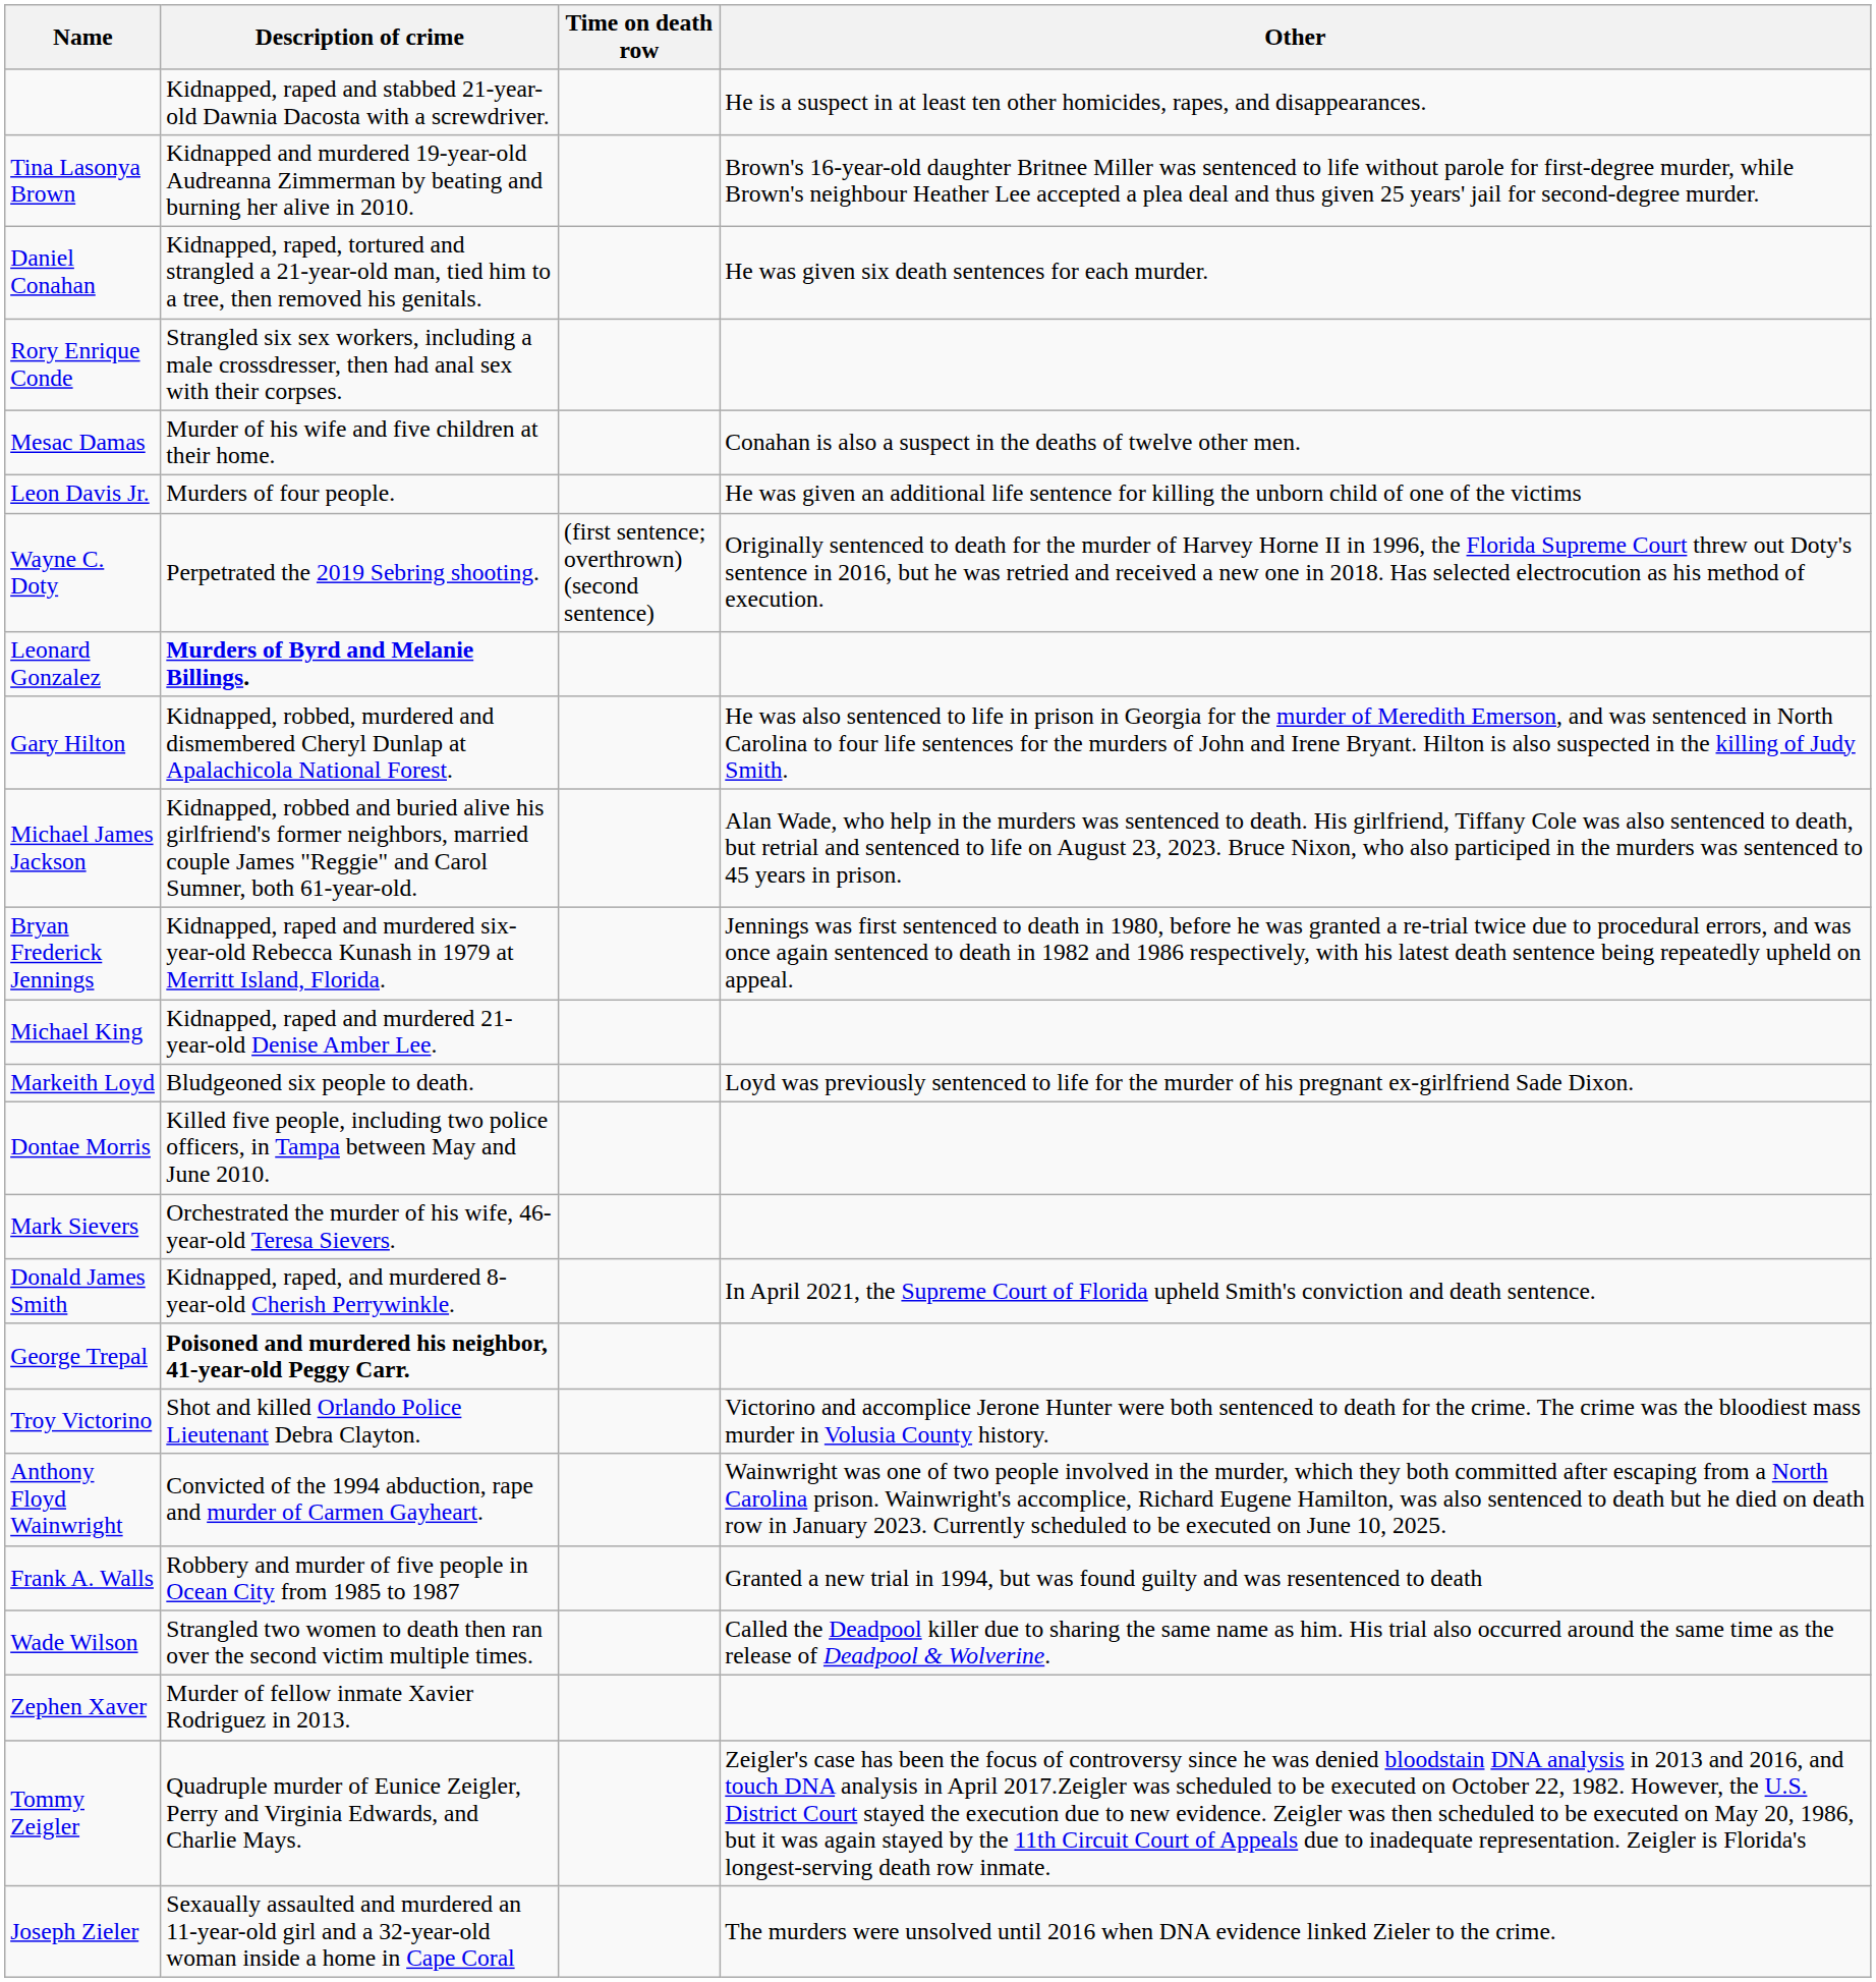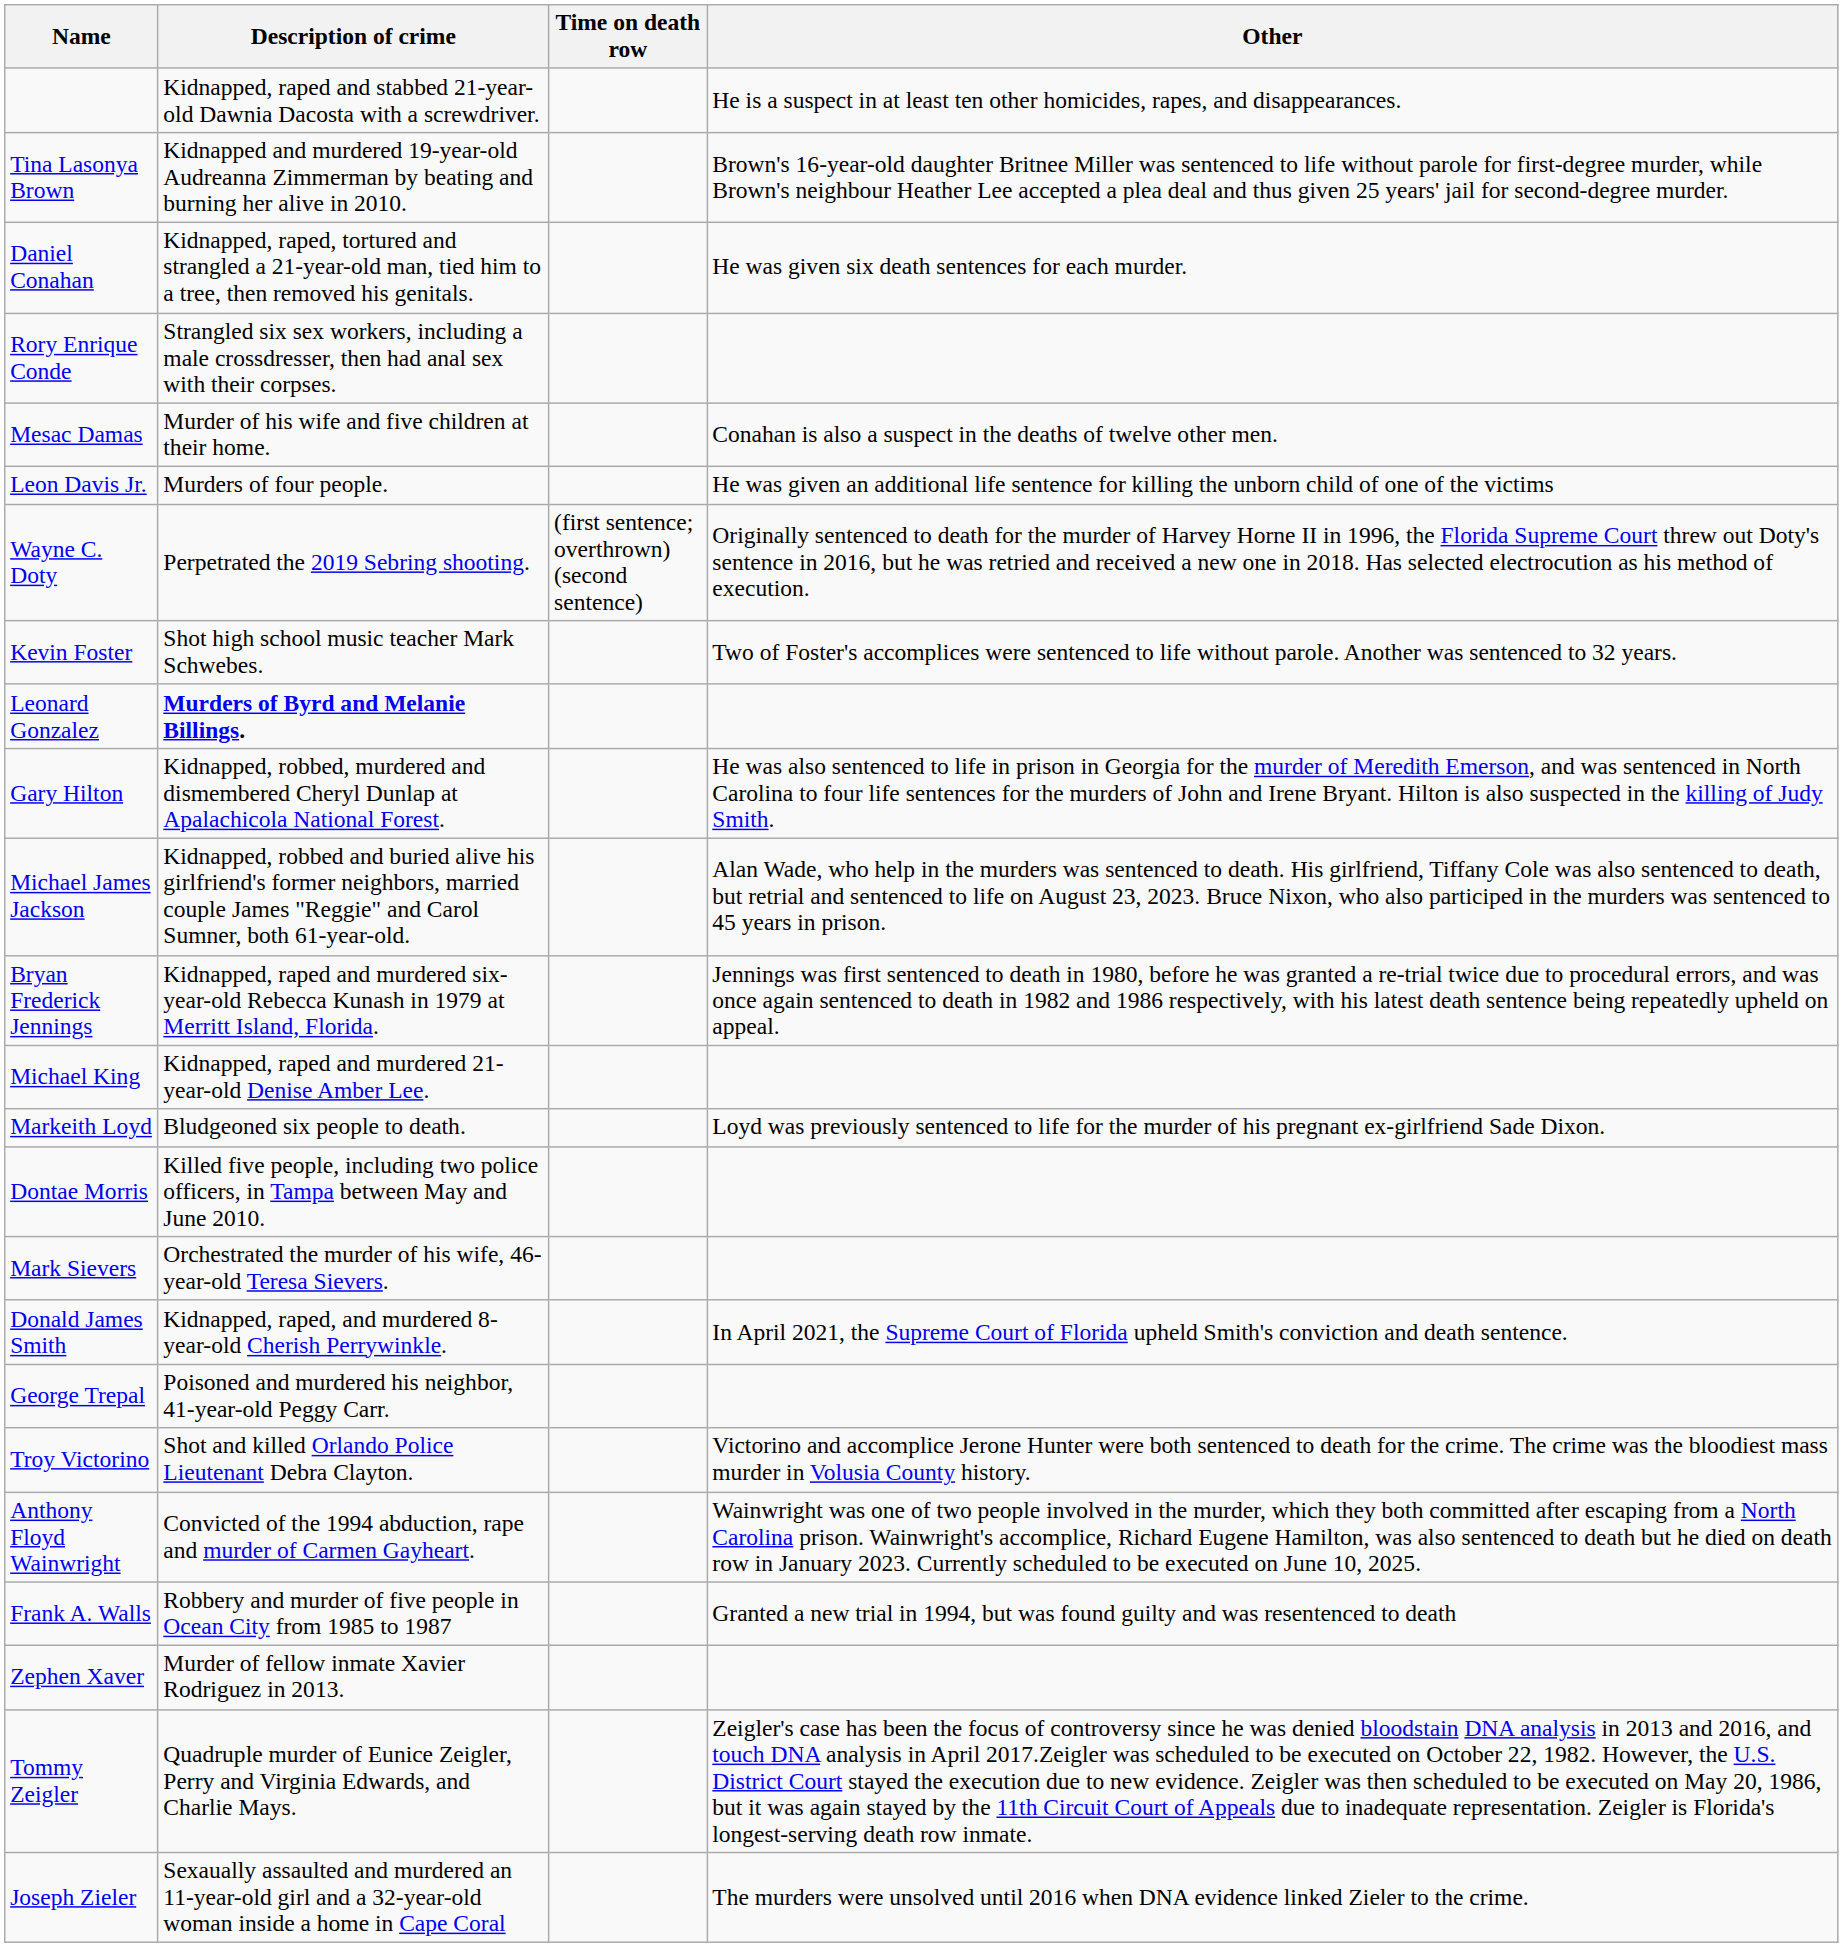+ row: Kevin Foster | Shot high school music teacher Mark Schwebes. | Two of Foster's accomplices were sentenced to life without parole. Another was sentenced to 32 years.
George Trepal | Description of crime: bold -> normal
- row: Wade Wilson | Strangled two women to death then ran over the second victim multiple times. | Called the Deadpool killer due to sharing the same name as him. His trial also occurred around the same time as the release of Deadpool & Wolverine.
